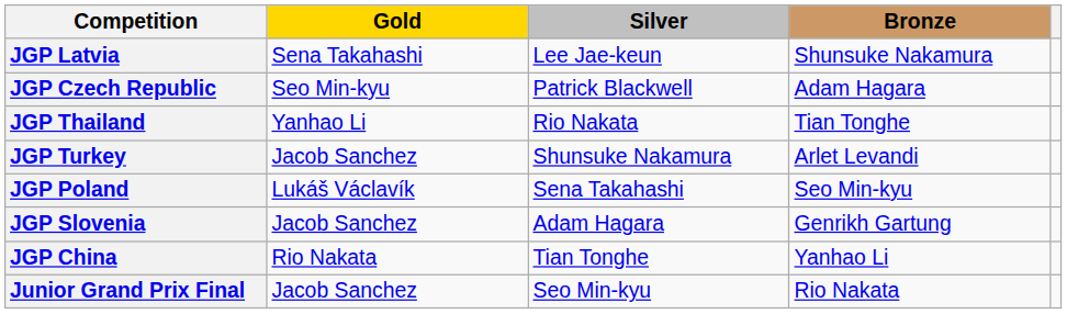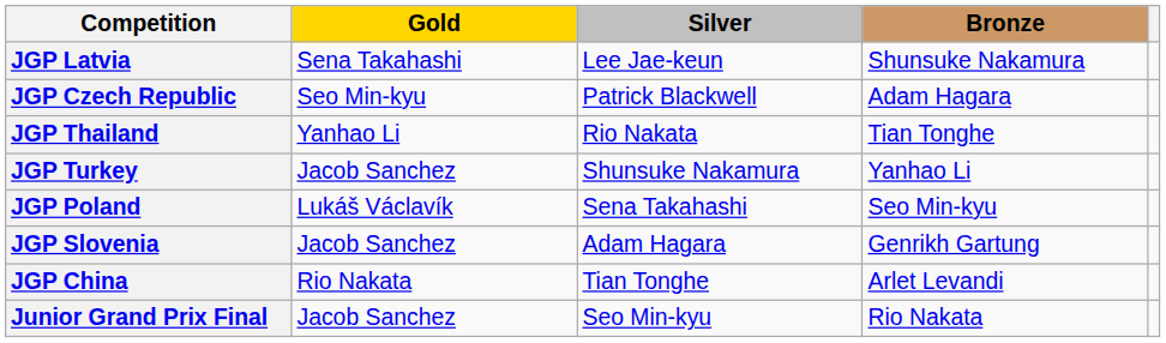JGP Turkey | Bronze: Arlet Levandi -> Yanhao Li
JGP China | Bronze: Yanhao Li -> Arlet Levandi
